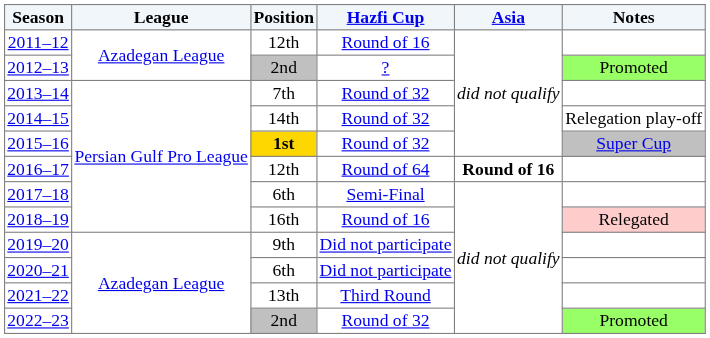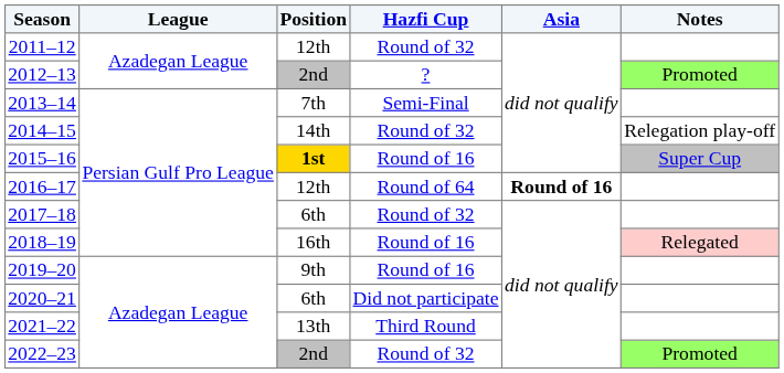2011–12 | Hazfi Cup: Round of 16 -> Round of 32
2013–14 | Hazfi Cup: Round of 32 -> Semi-Final
2015–16 | Hazfi Cup: Round of 32 -> Round of 16
2017–18 | Hazfi Cup: Semi-Final -> Round of 32
2019–20 | Hazfi Cup: Did not participate -> Round of 16
